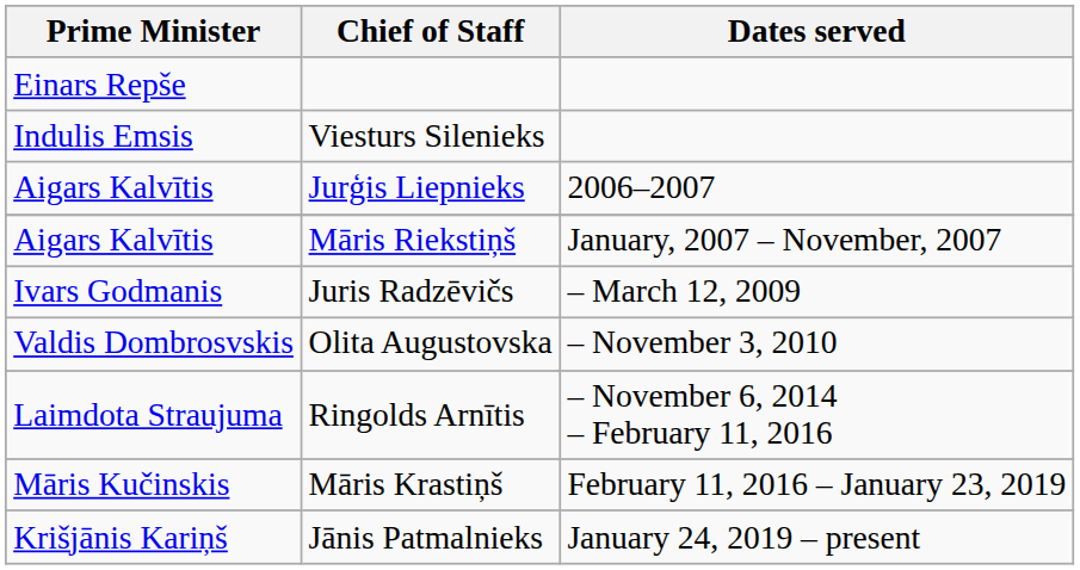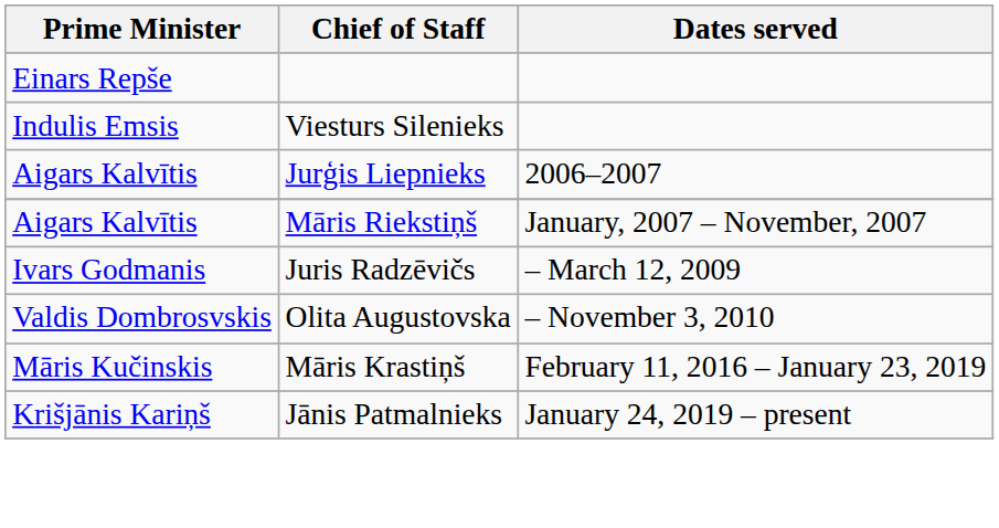- row: Laimdota Straujuma | Ringolds Arnītis | – November 6, 2014 – February 11, 2016
